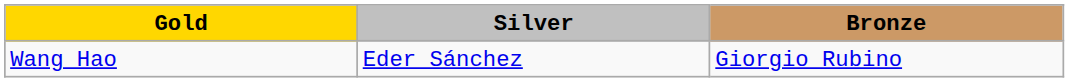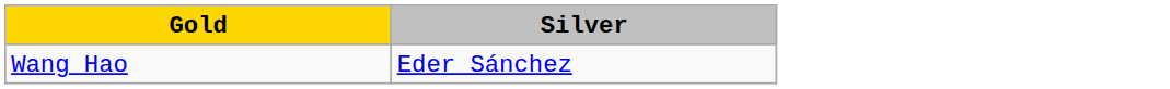- column: Bronze | Giorgio Rubino
